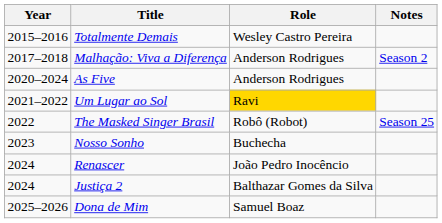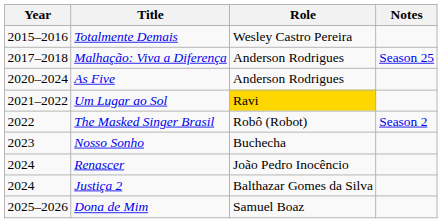Malhação: Viva a Diferença | Notes: Season 2 -> Season 25
The Masked Singer Brasil | Notes: Season 25 -> Season 2
